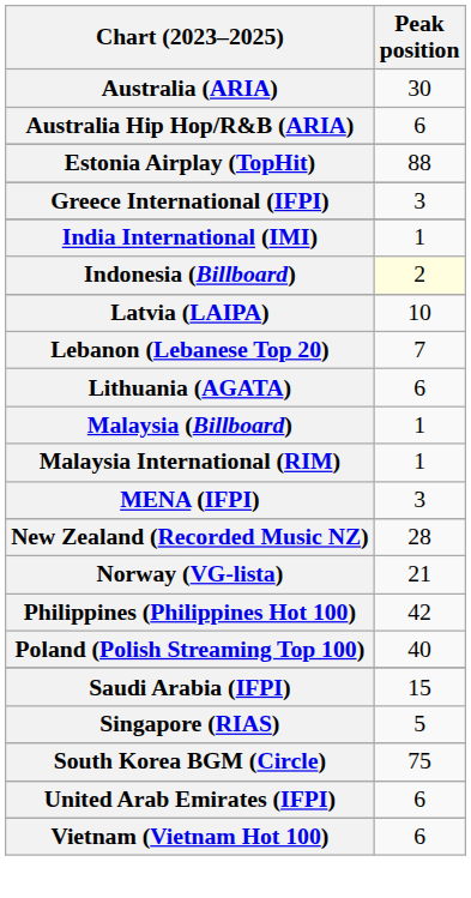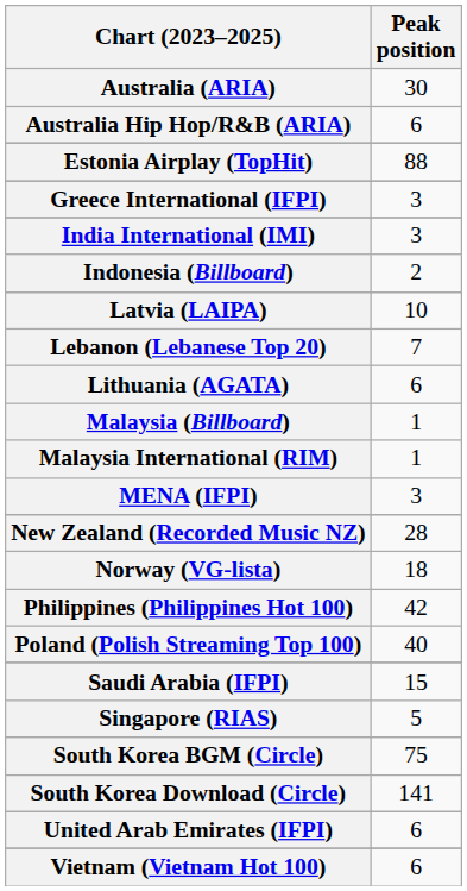India International (IMI) | Peak position: 1 -> 3
Indonesia (Billboard) | Peak position: lightyellow background -> no background
Norway (VG-lista) | Peak position: 21 -> 18
+ row: South Korea Download (Circle) | 141
